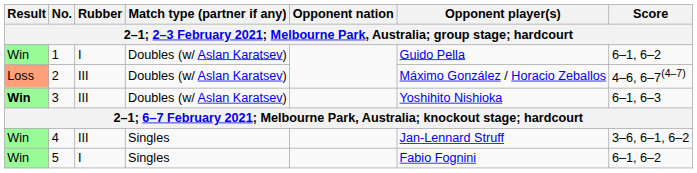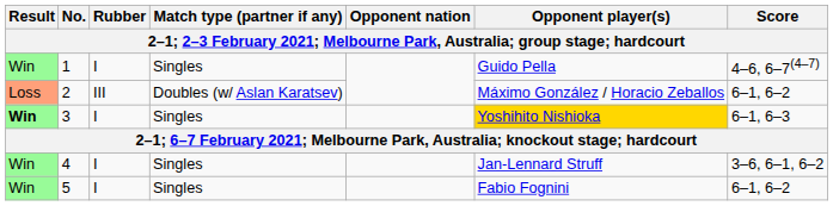1 | Match type (partner if any): Doubles (w/ Aslan Karatsev) -> Singles
1 | Score: 6–1, 6–2 -> 4–6, 6–7(4–7)
2 | Score: 4–6, 6–7(4–7) -> 6–1, 6–2
3 | Rubber: III -> I
3 | Match type (partner if any): Doubles (w/ Aslan Karatsev) -> Singles
3 | Opponent player(s): no background -> gold background
4 | Rubber: III -> I
